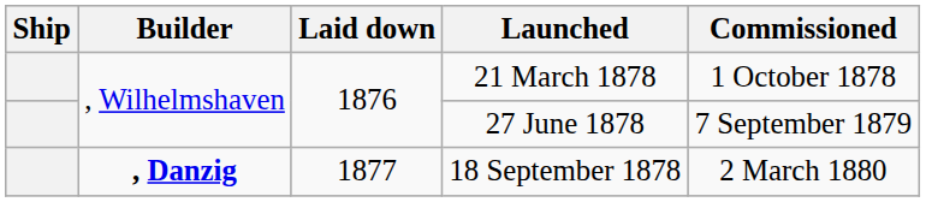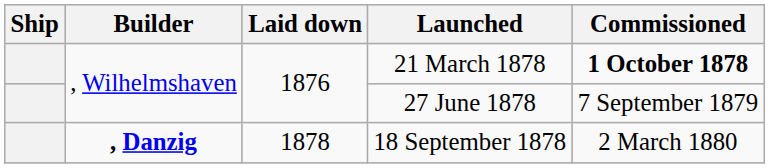21 March 1878 | Commissioned: normal -> bold
18 September 1878 | Laid down: 1877 -> 1878
